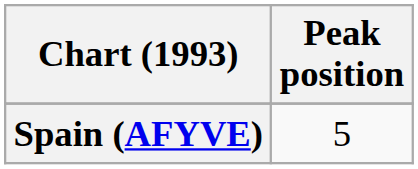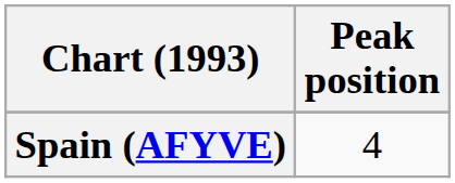Spain (AFYVE) | Peak position: 5 -> 4
